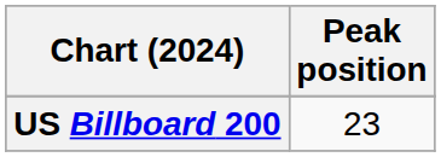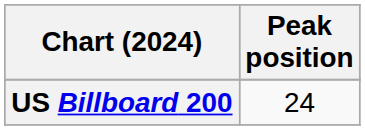US Billboard 200 | Peak position: 23 -> 24
